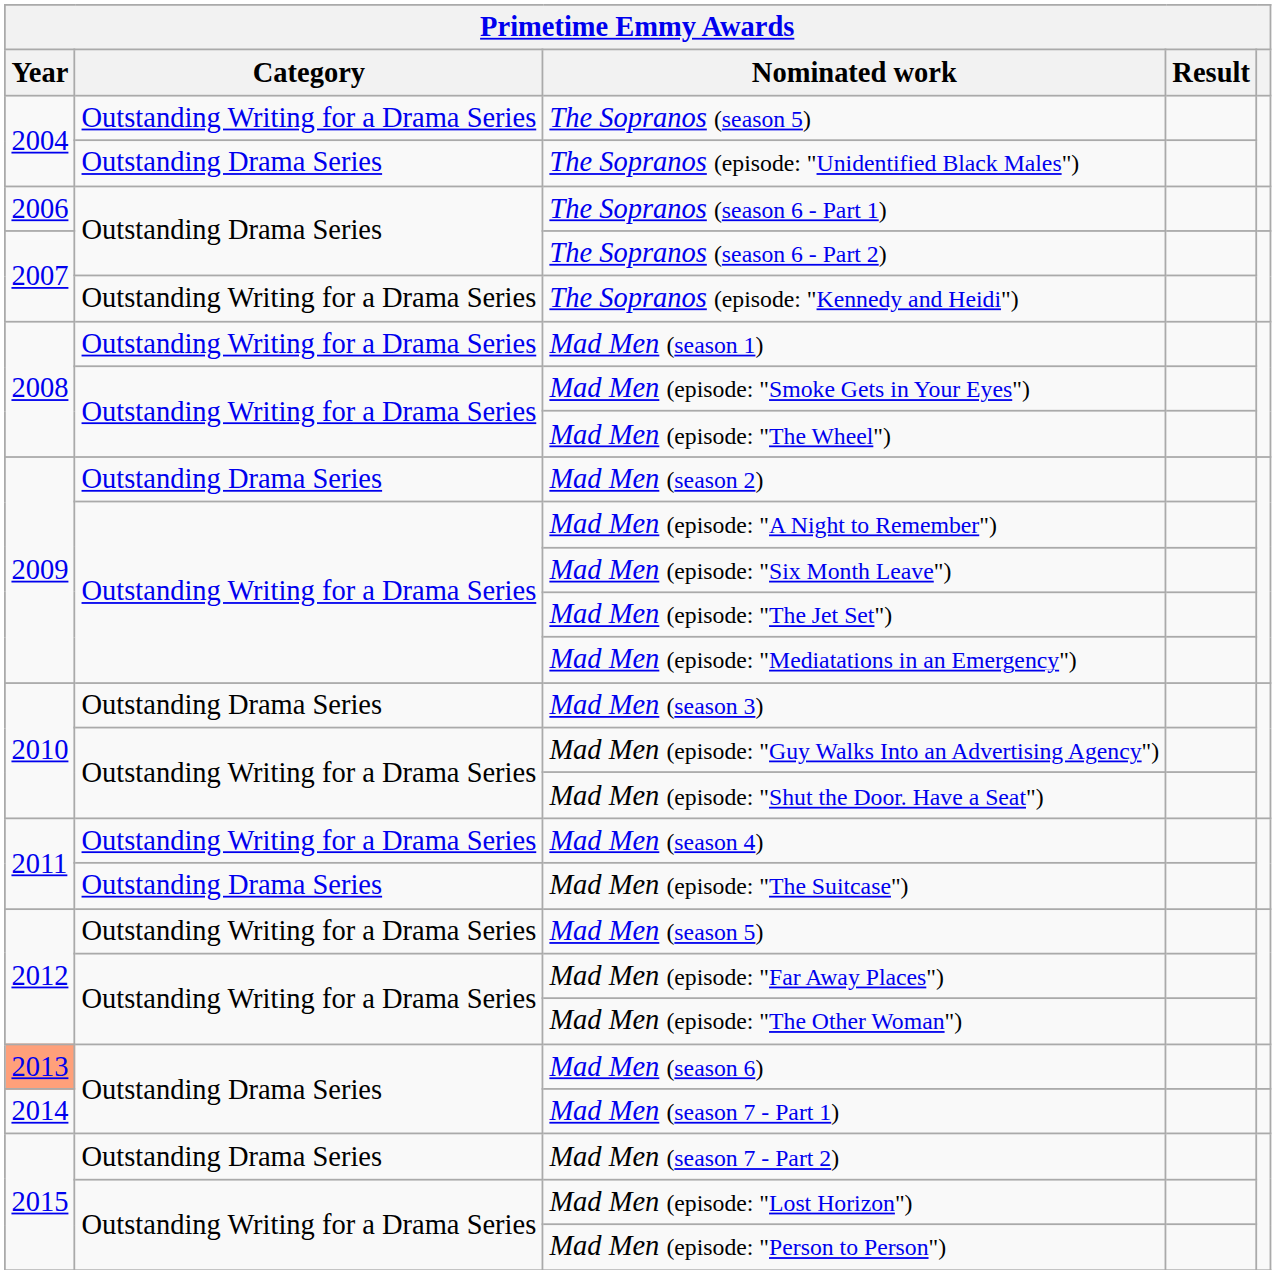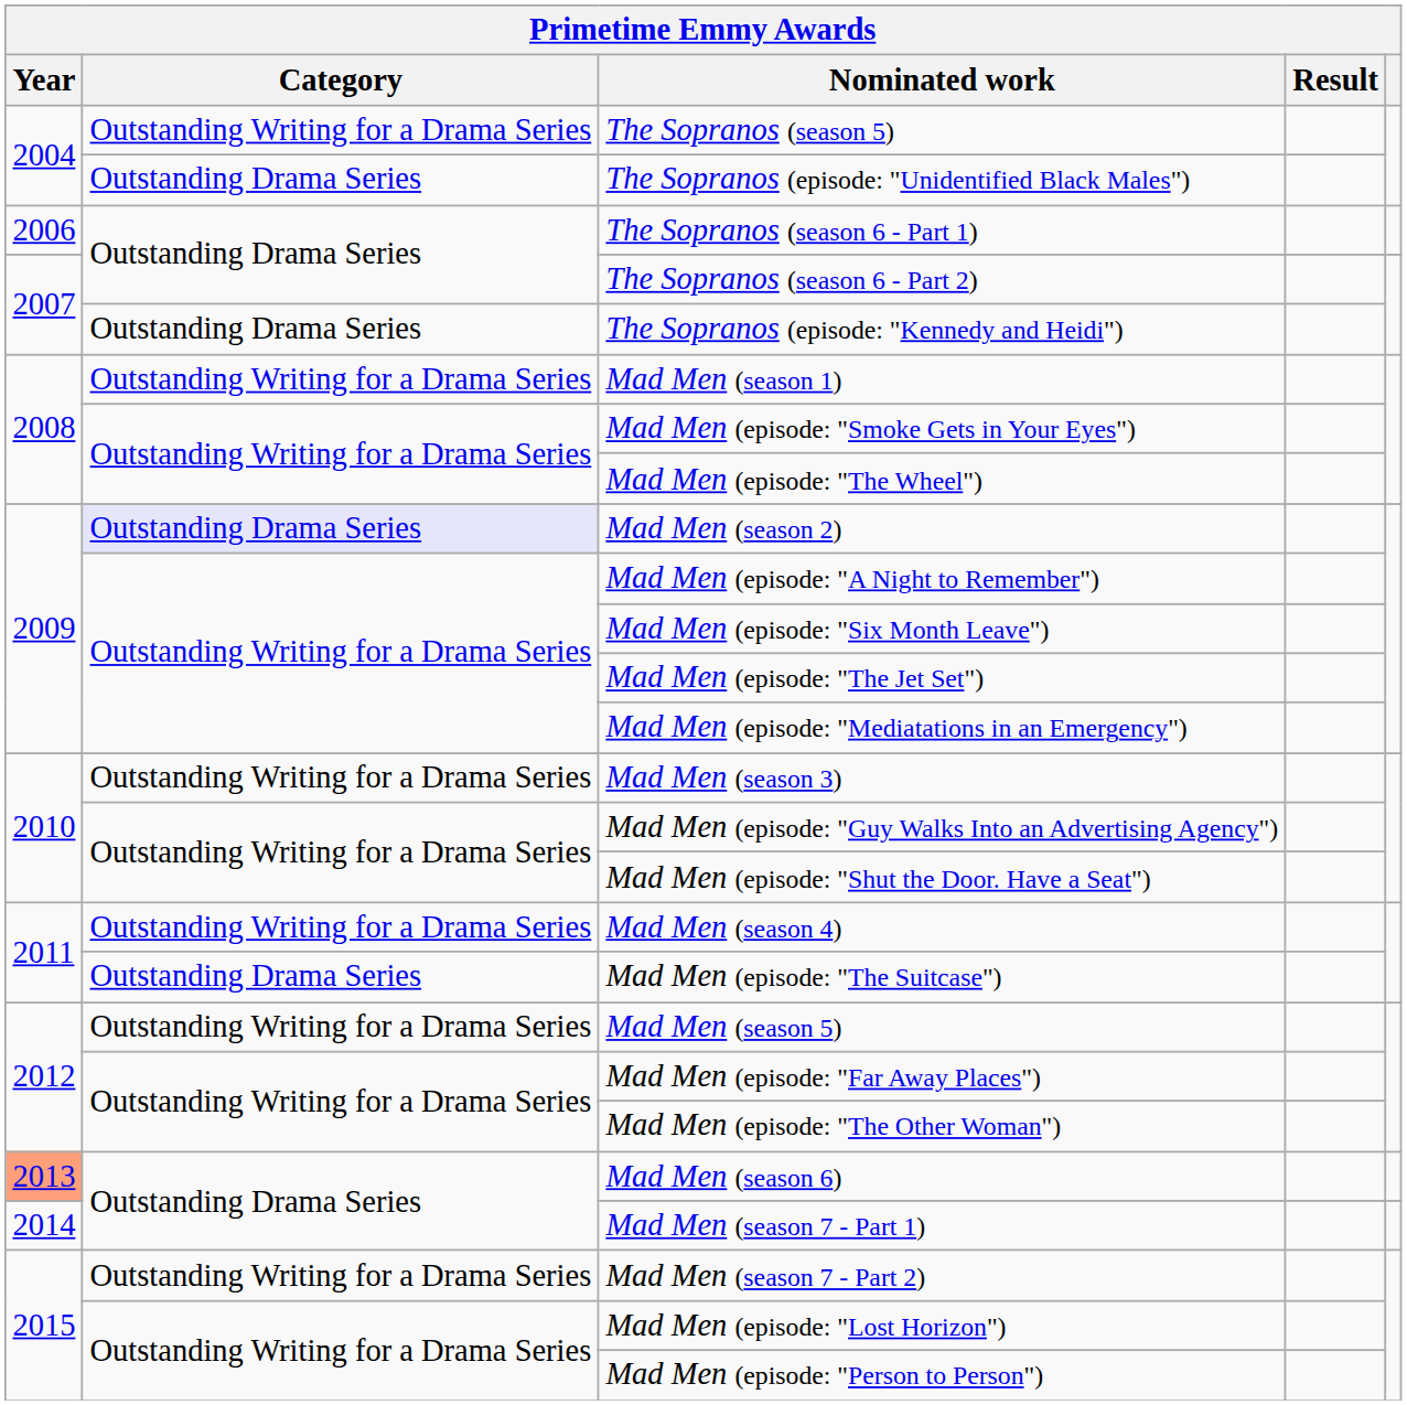The Sopranos (episode: "Kennedy and Heidi") | Category: Outstanding Writing for a Drama Series -> Outstanding Drama Series
Mad Men (season 2) | Category: no background -> lavender background
Mad Men (season 3) | Category: Outstanding Drama Series -> Outstanding Writing for a Drama Series
Mad Men (season 7 - Part 2) | Category: Outstanding Drama Series -> Outstanding Writing for a Drama Series
